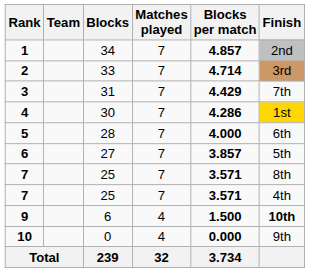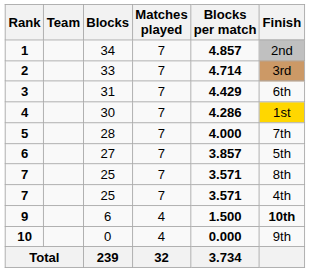3 | Finish: 7th -> 6th
5 | Finish: 6th -> 7th
